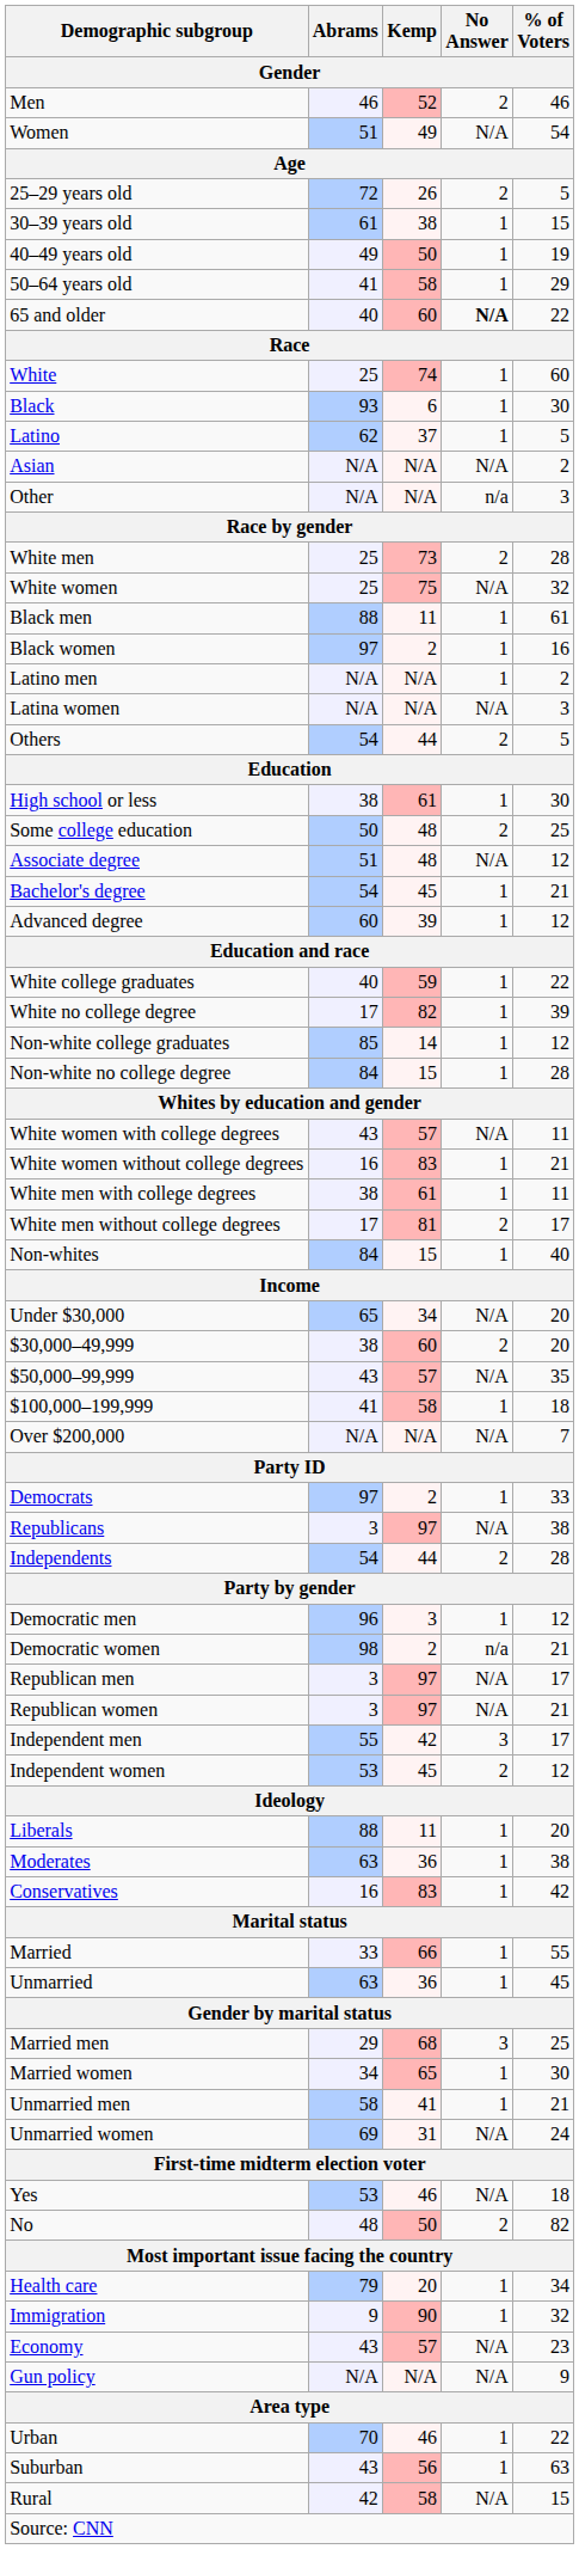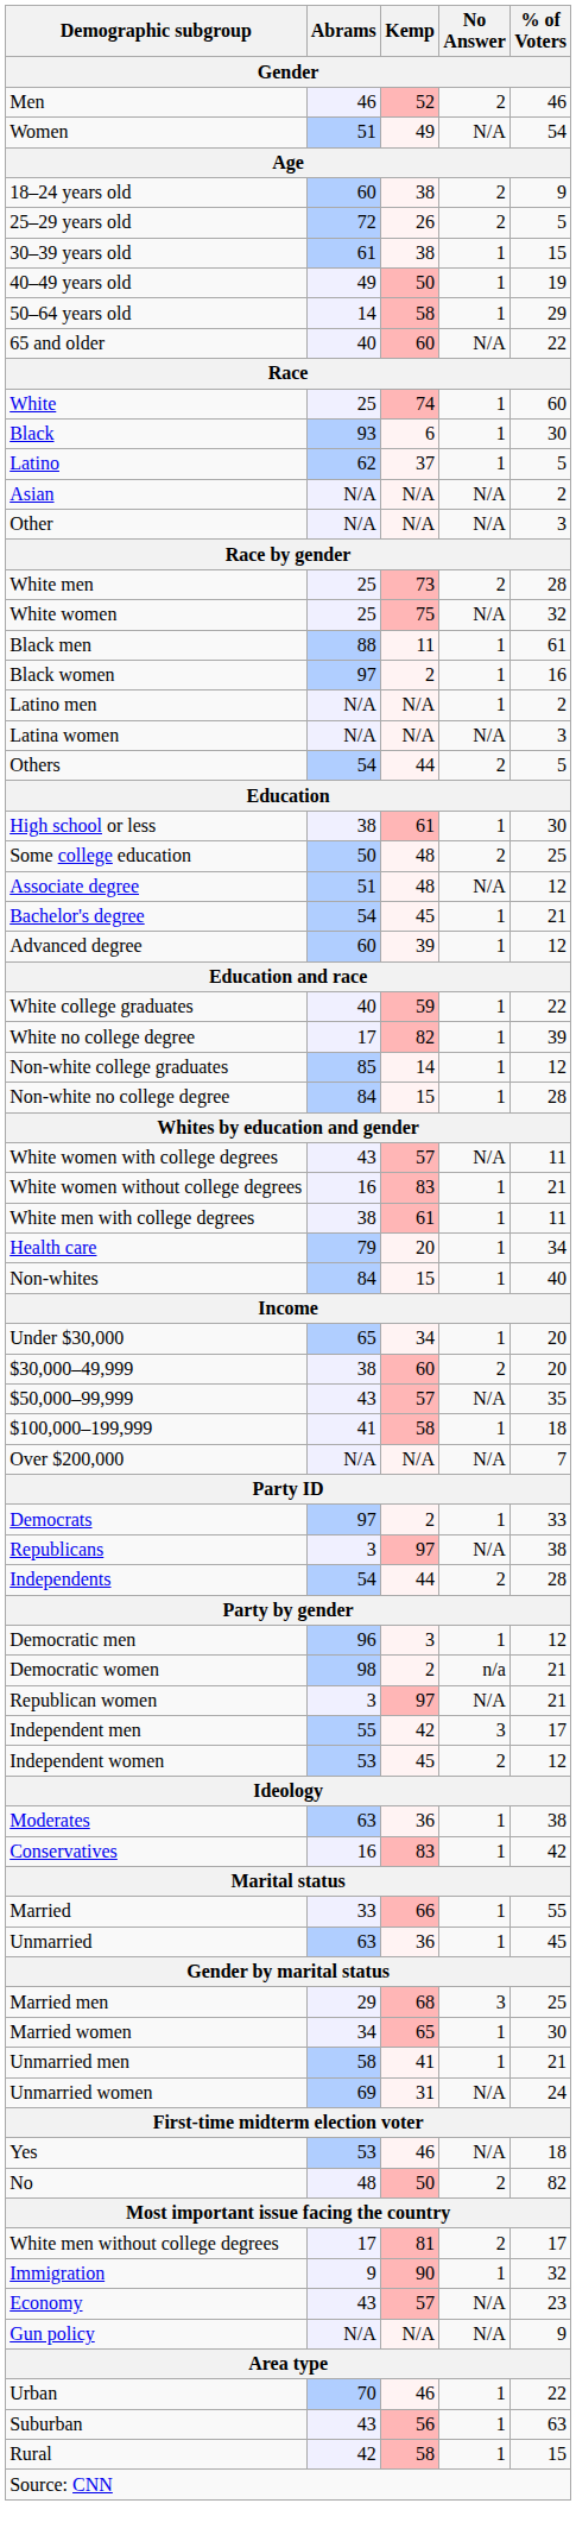+ row: 18–24 years old | 60 | 38 | 2 | 9
50–64 years old | Abrams: 41 -> 14
65 and older | No Answer: bold -> normal
Other | No Answer: n/a -> N/A
rows swapped: White men without college degrees <-> Health care
Under $30,000 | No Answer: N/A -> 1
- row: Republican men | 3 | 97 | N/A | 17
- row: Liberals | 88 | 11 | 1 | 20
Rural | No Answer: N/A -> 1
